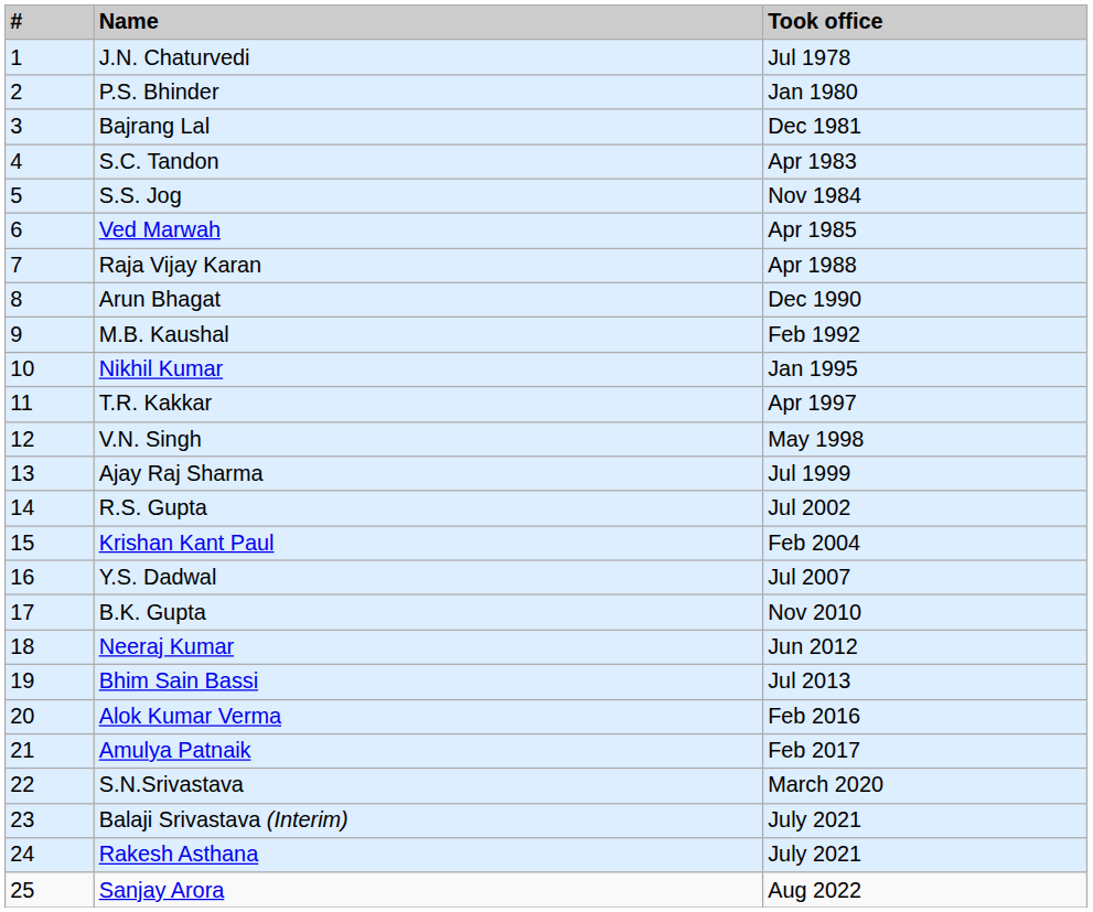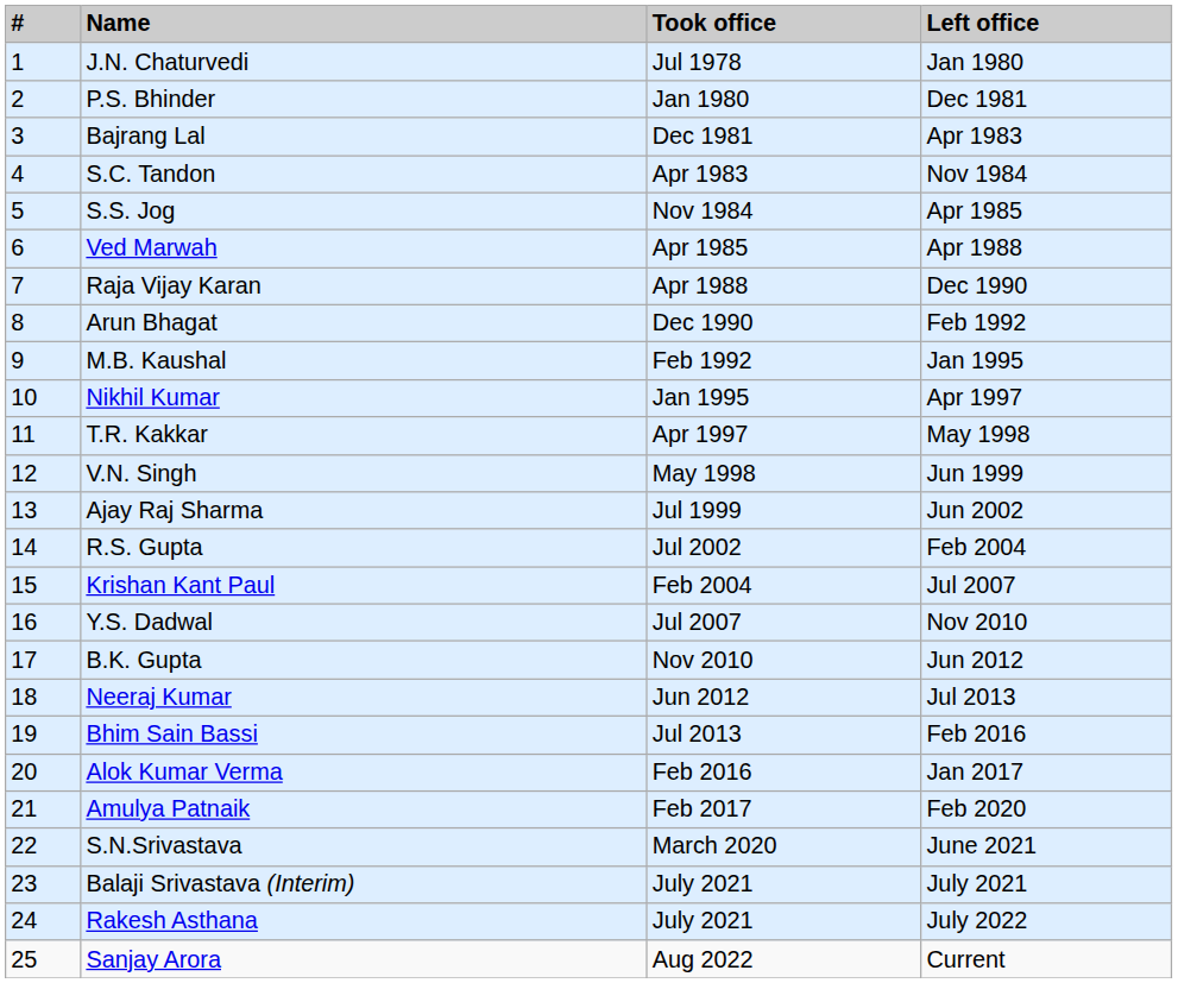+ column: Left office | Jan 1980 | Dec 1981 | Apr 1983 | Nov 1984 | Apr 1985 | Apr 1988 | Dec 1990 | Feb 1992 | Jan 1995 | Apr 1997 | May 1998 | Jun 1999 | Jun 2002 | Feb 2004 | Jul 2007 | Nov 2010 | Jun 2012 | Jul 2013 | Feb 2016 | Jan 2017 | Feb 2020 | June 2021 | July 2021 | July 2022 | Current
